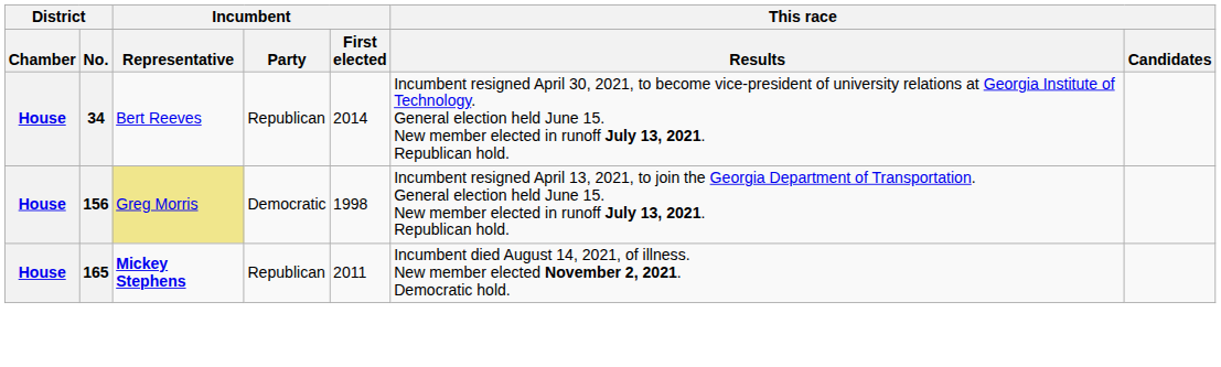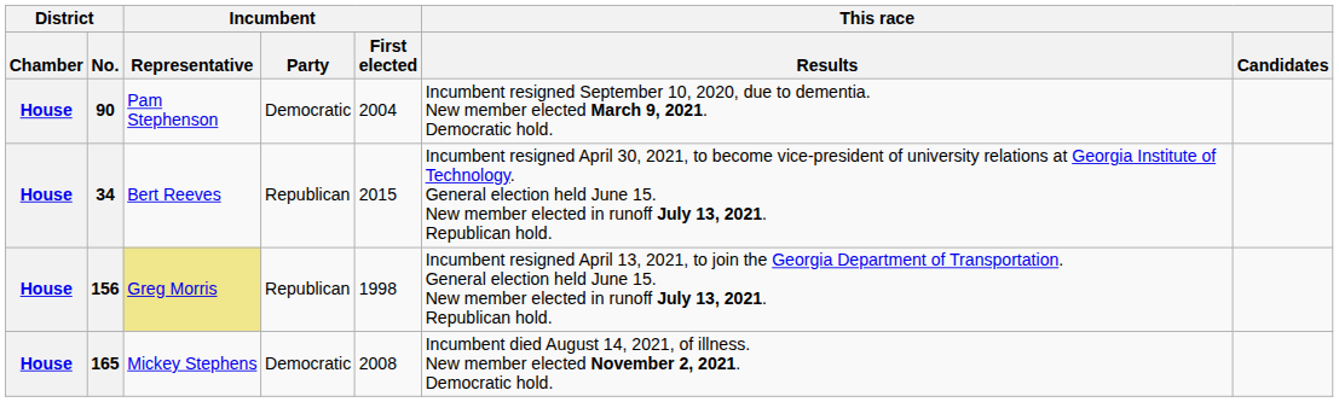+ row: House | 90 | Pam Stephenson | Democratic | 2004 | Incumbent resigned September 10, 2020, due to dementia. New member elected March 9, 2021. Democratic hold.
34 | Incumbent / First elected: 2014 -> 2015
156 | Incumbent / Party: Democratic -> Republican
165 | Incumbent / Representative: bold -> normal
165 | Incumbent / Party: Republican -> Democratic
165 | Incumbent / First elected: 2011 -> 2008
